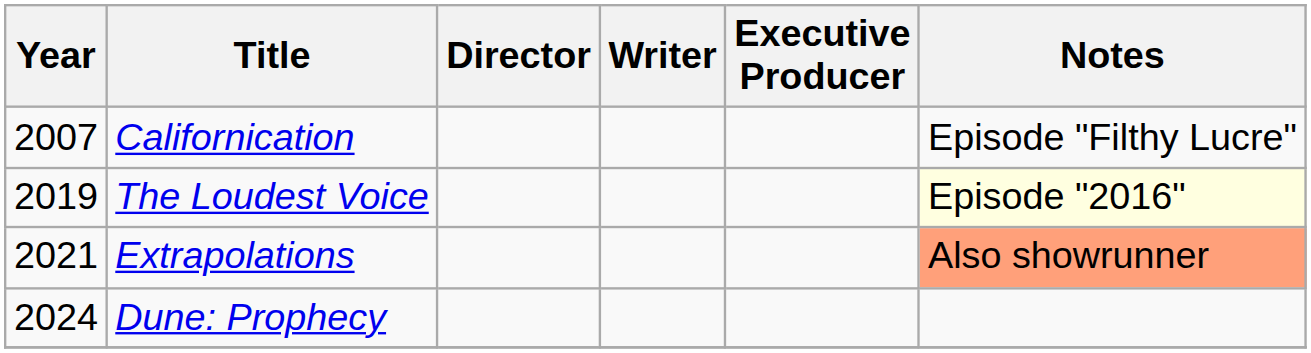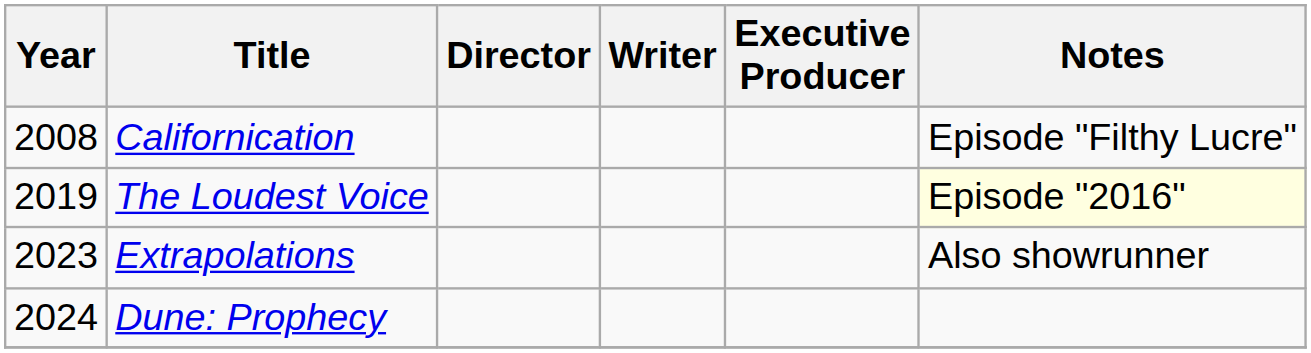Californication | Year: 2007 -> 2008
Extrapolations | Year: 2021 -> 2023
Extrapolations | Notes: lightsalmon background -> no background
